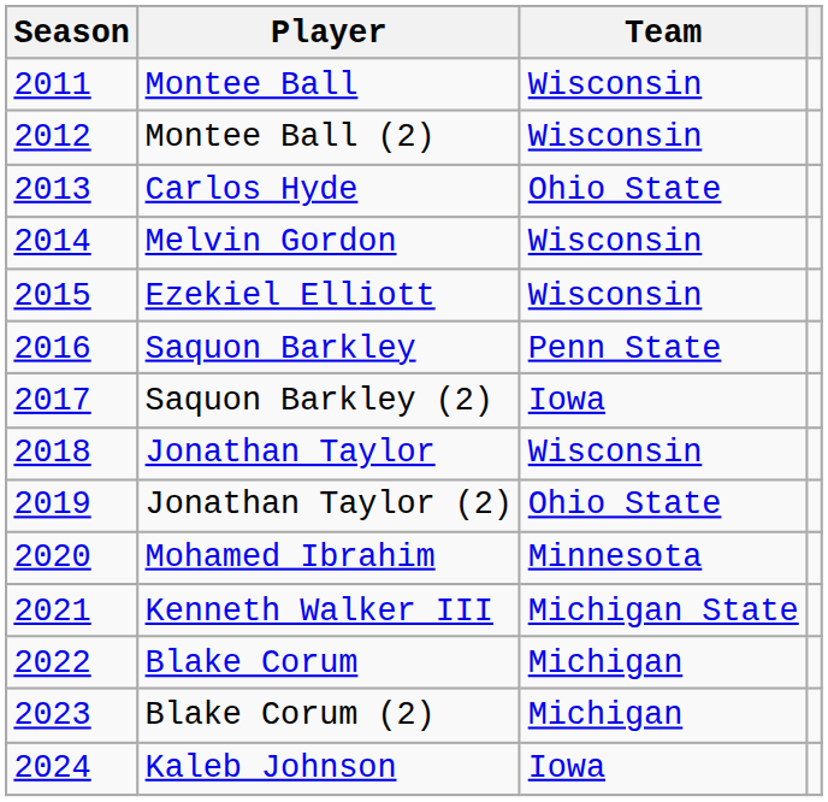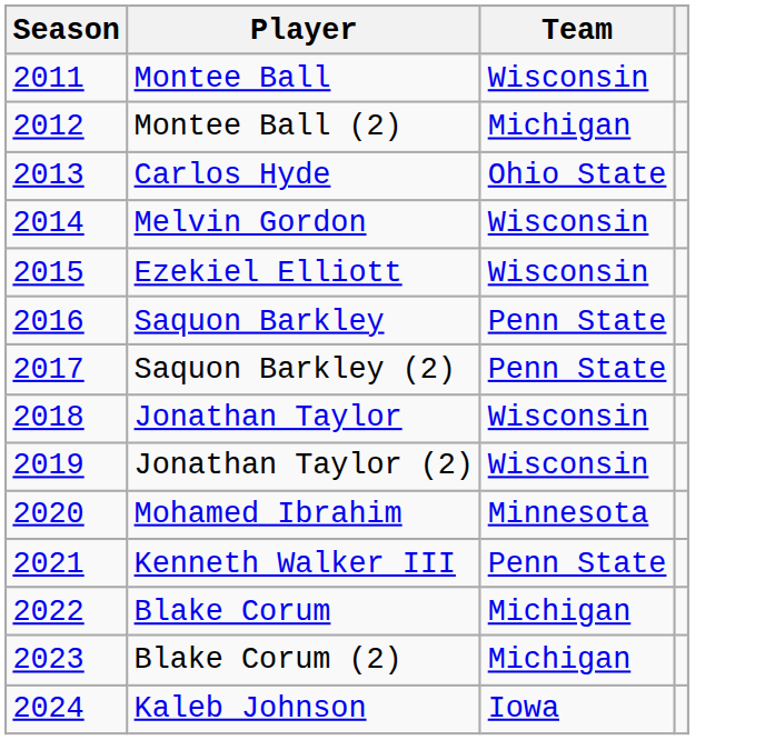Montee Ball (2) | Team: Wisconsin -> Michigan
Saquon Barkley (2) | Team: Iowa -> Penn State
Jonathan Taylor (2) | Team: Ohio State -> Wisconsin
Kenneth Walker III | Team: Michigan State -> Penn State
